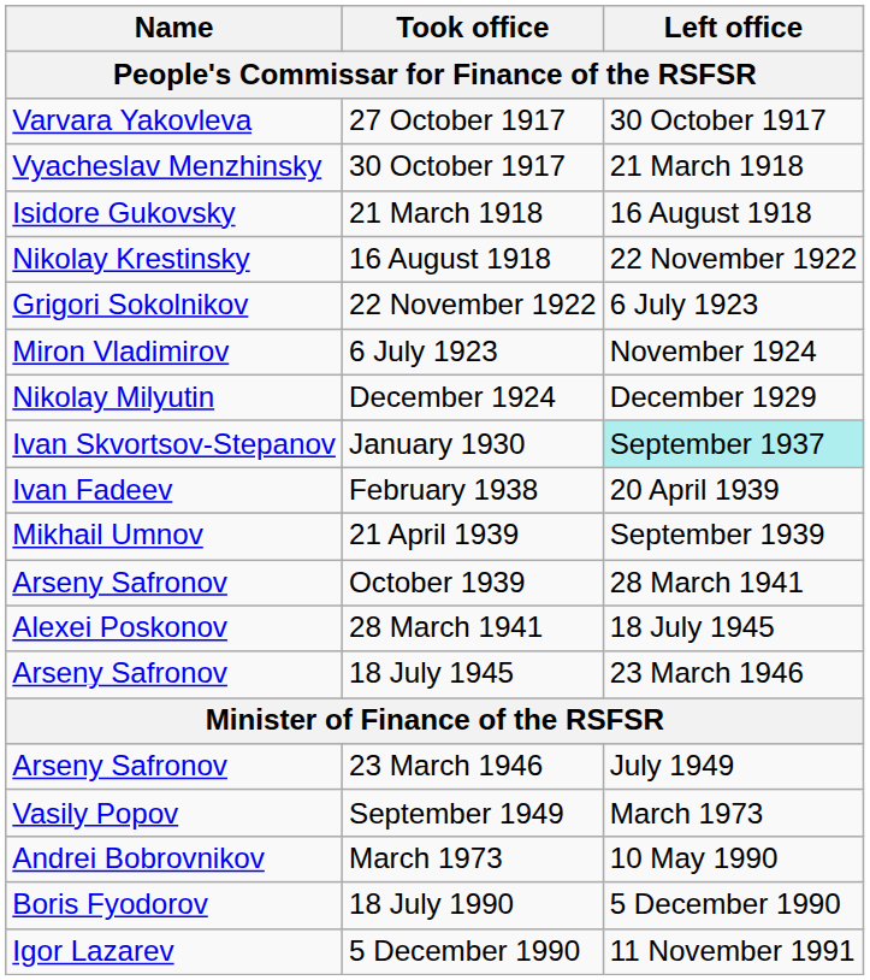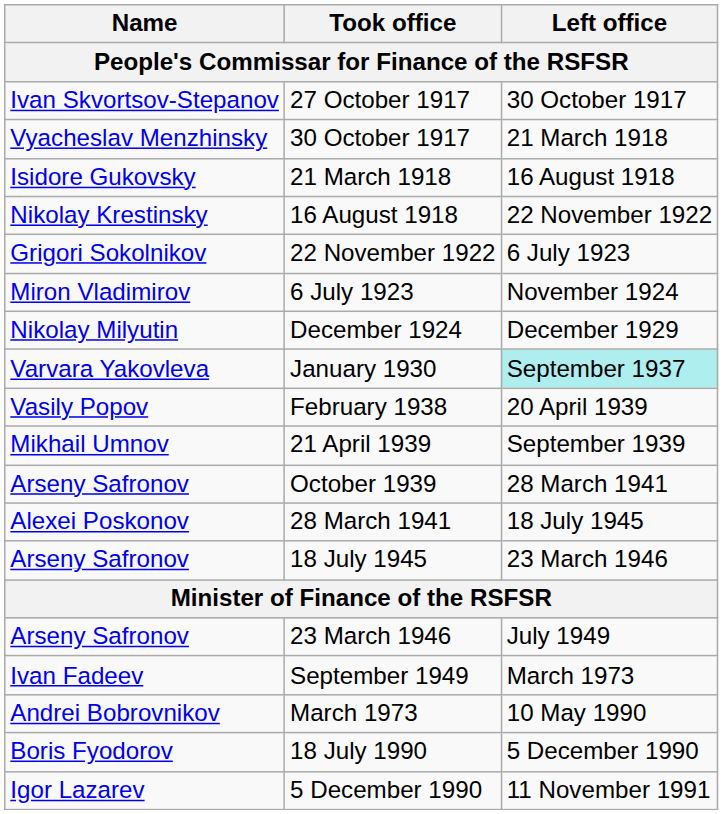27 October 1917 | Name: Varvara Yakovleva -> Ivan Skvortsov-Stepanov
January 1930 | Name: Ivan Skvortsov-Stepanov -> Varvara Yakovleva
February 1938 | Name: Ivan Fadeev -> Vasily Popov
September 1949 | Name: Vasily Popov -> Ivan Fadeev
